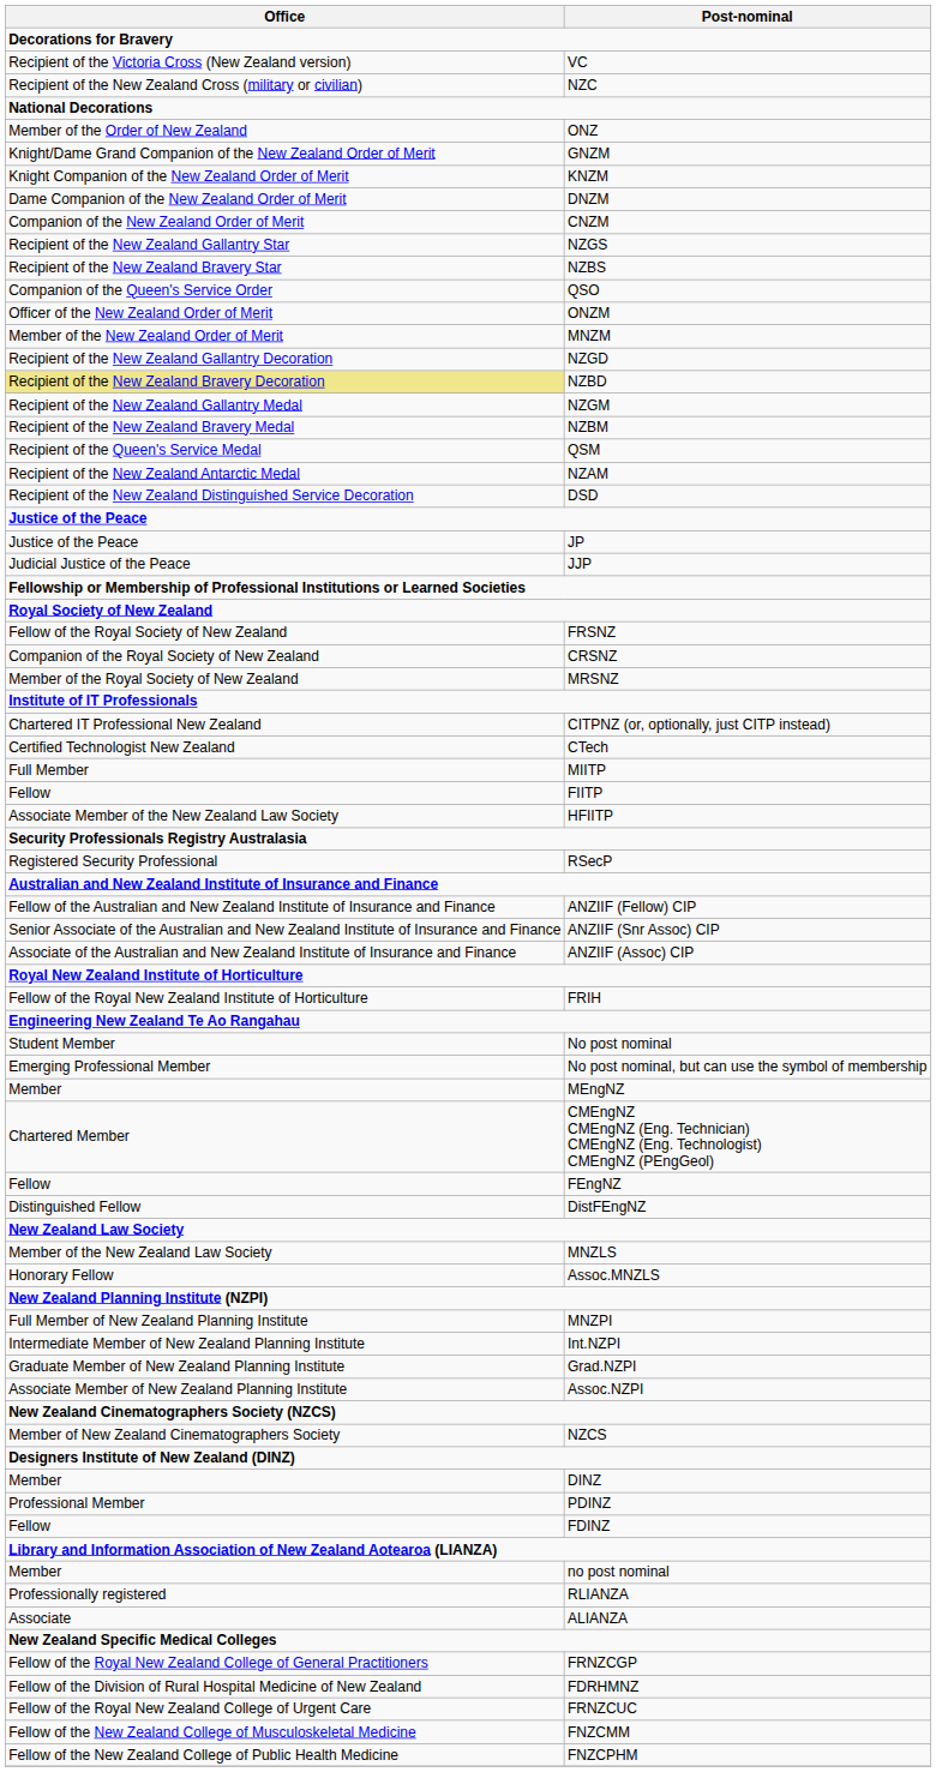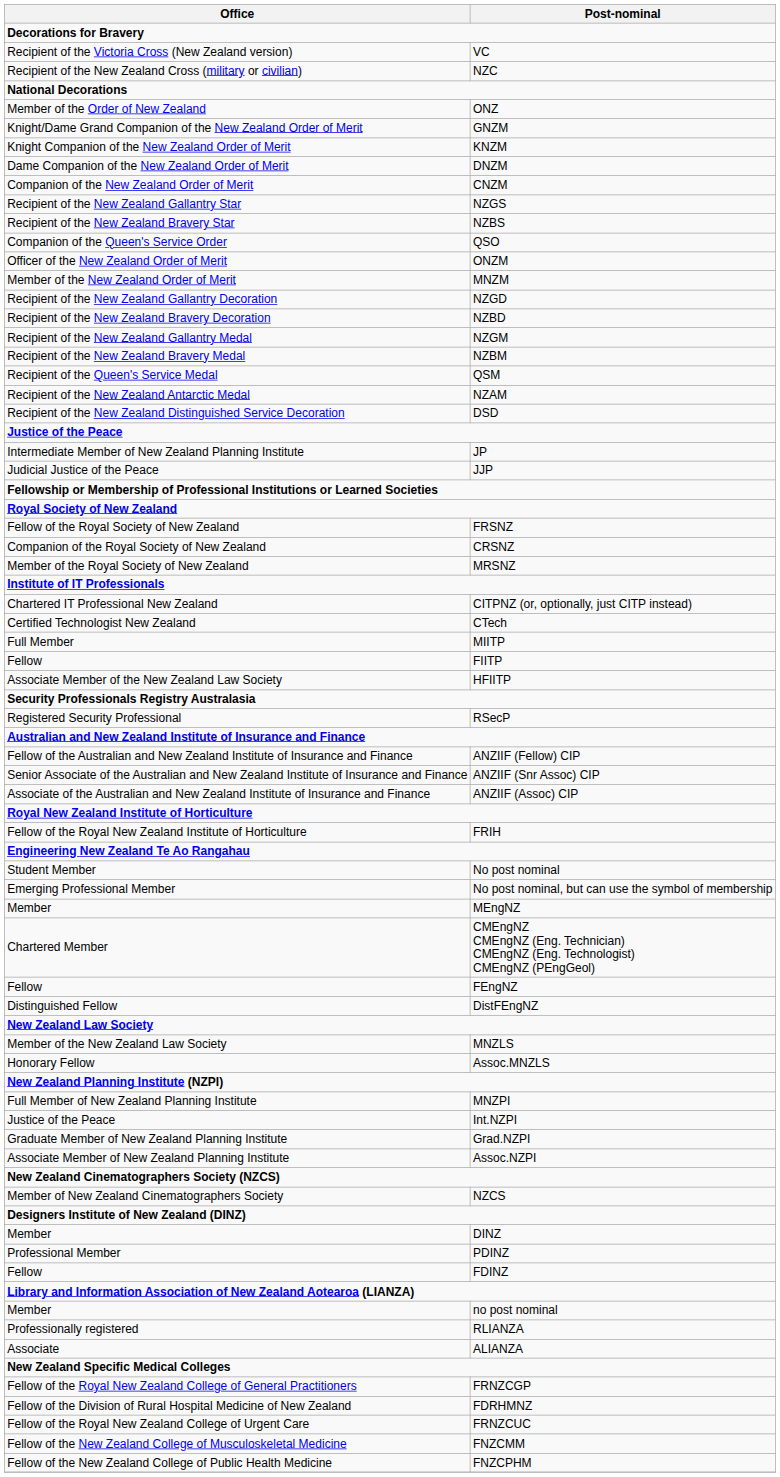NZBD | Office: khaki background -> no background
JP | Office: Justice of the Peace -> Intermediate Member of New Zealand Planning Institute
Int.NZPI | Office: Intermediate Member of New Zealand Planning Institute -> Justice of the Peace
